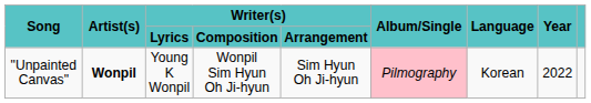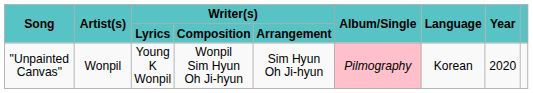"Unpainted Canvas" | Artist(s): bold -> normal
"Unpainted Canvas" | Year: 2022 -> 2020
